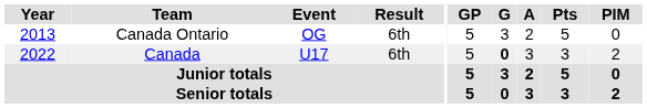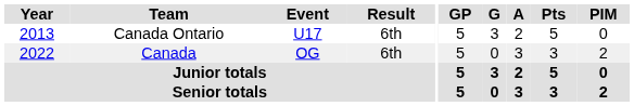Canada Ontario | Event: OG -> U17
Canada | Event: U17 -> OG
Canada | G: bold -> normal
